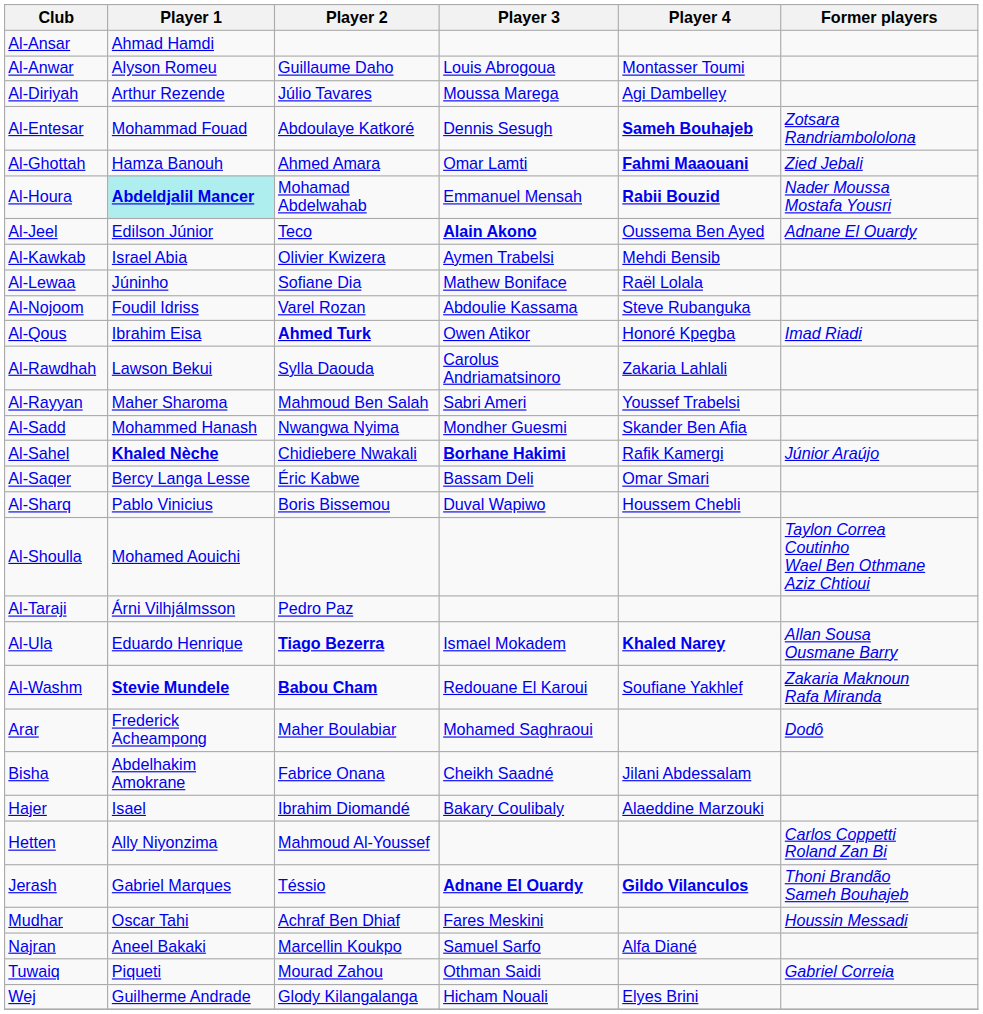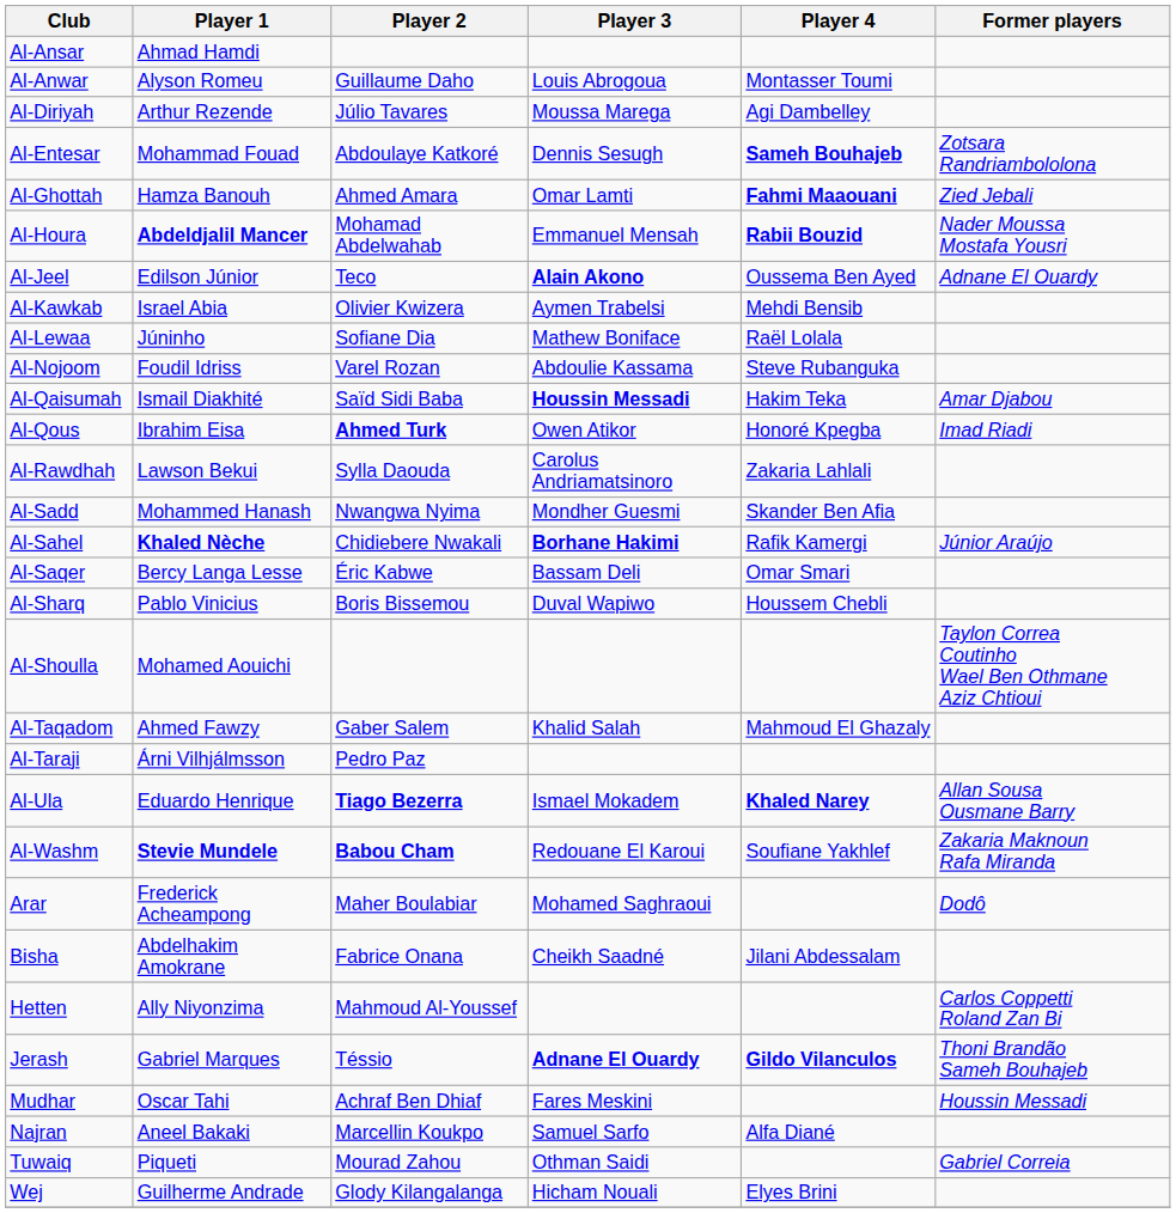Al-Houra | Player 1: paleturquoise background -> no background
+ row: Al-Qaisumah | Ismail Diakhité | Saïd Sidi Baba | Houssin Messadi | Hakim Teka | Amar Djabou
- row: Al-Rayyan | Maher Sharoma | Mahmoud Ben Salah | Sabri Ameri | Youssef Trabelsi
+ row: Al-Taqadom | Ahmed Fawzy | Gaber Salem | Khalid Salah | Mahmoud El Ghazaly
- row: Hajer | Isael | Ibrahim Diomandé | Bakary Coulibaly | Alaeddine Marzouki
